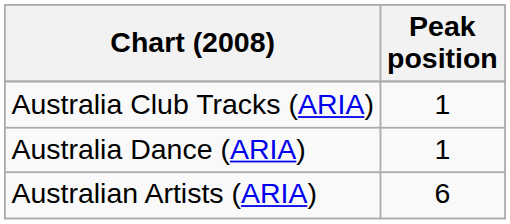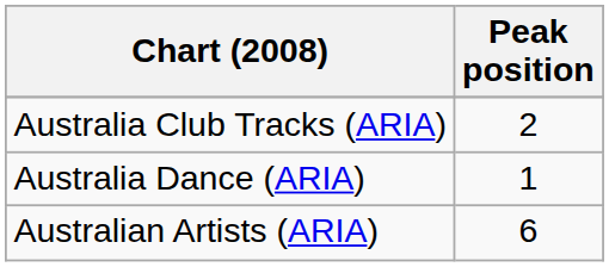Australia Club Tracks (ARIA) | Peak position: 1 -> 2
